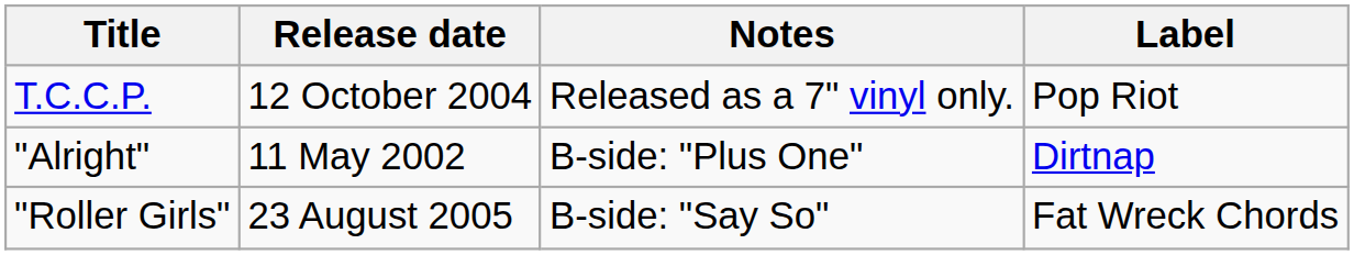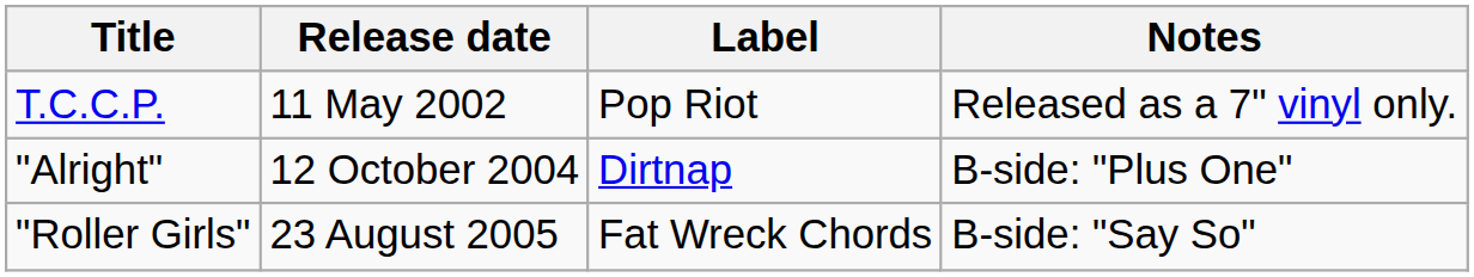columns swapped: Notes <-> Label
T.C.C.P. | Release date: 12 October 2004 -> 11 May 2002
"Alright" | Release date: 11 May 2002 -> 12 October 2004
